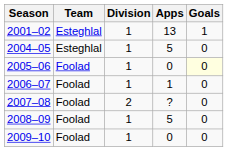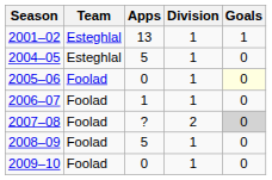columns swapped: Division <-> Apps
2007–08 | Goals: no background -> lightgrey background
